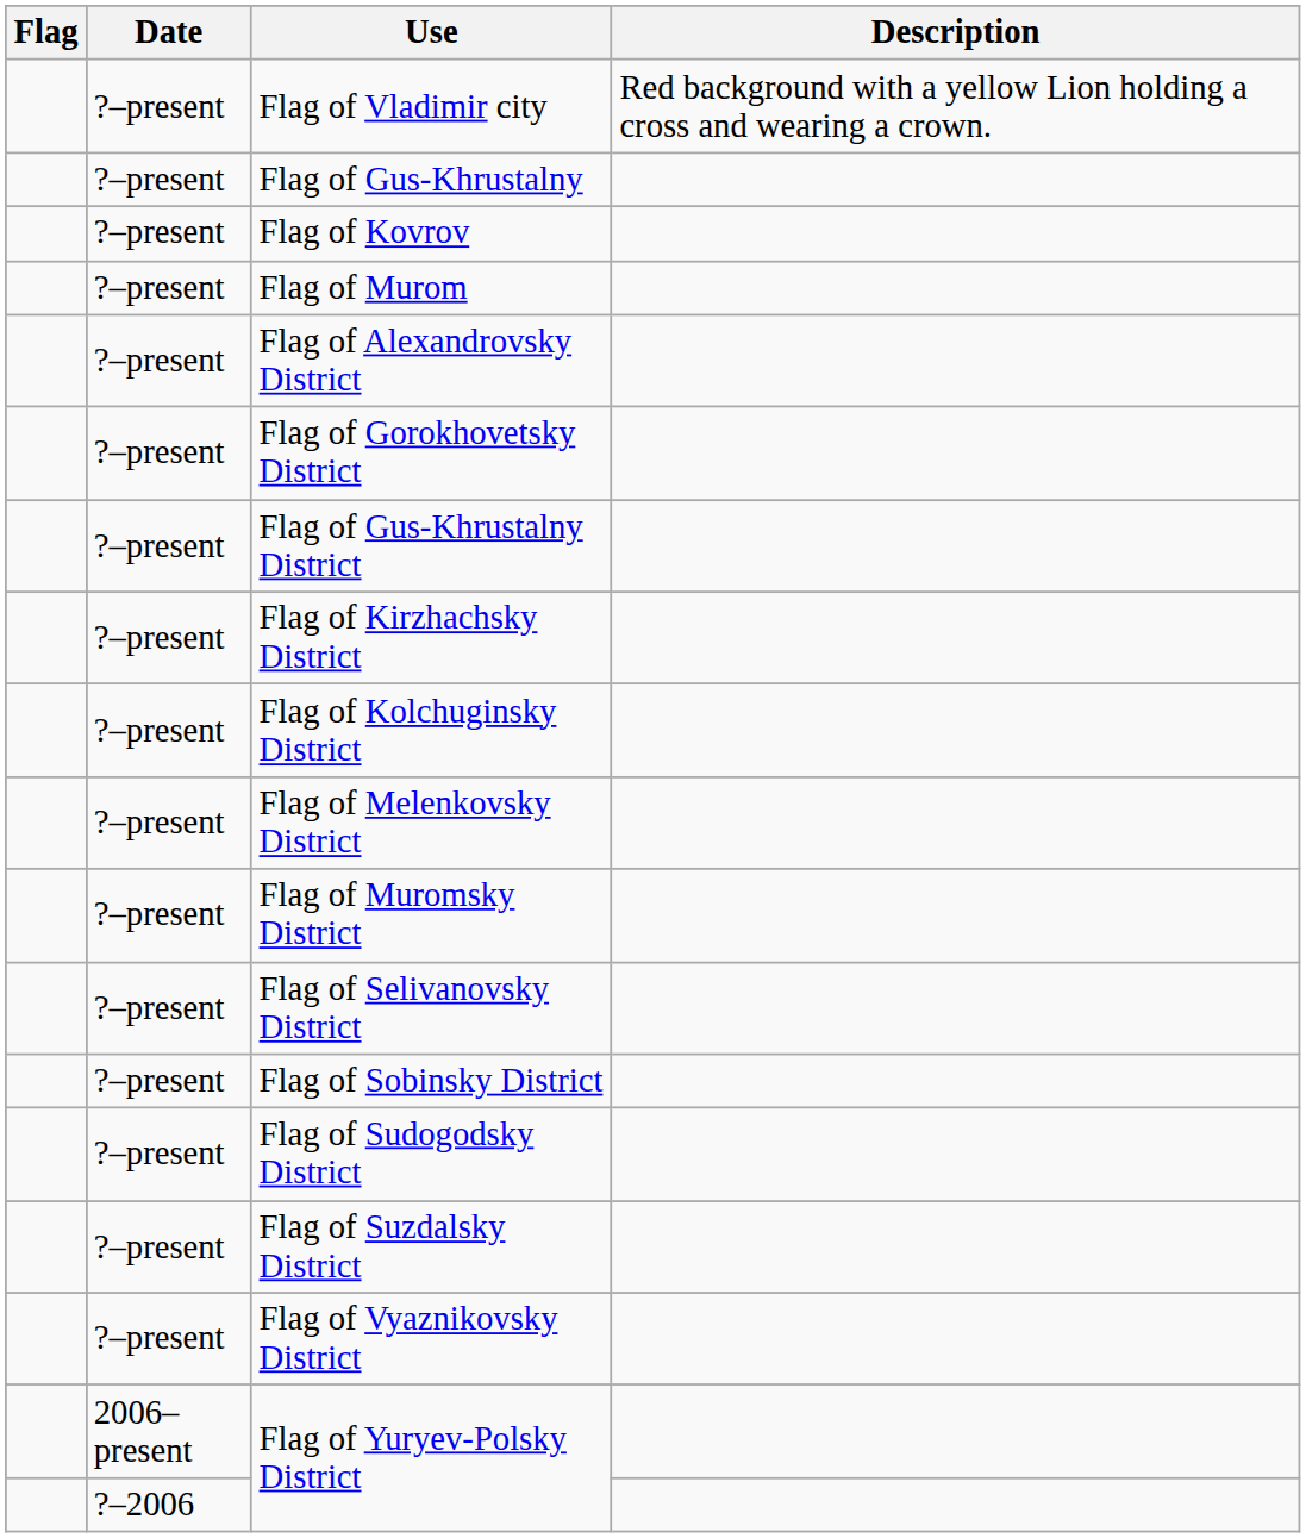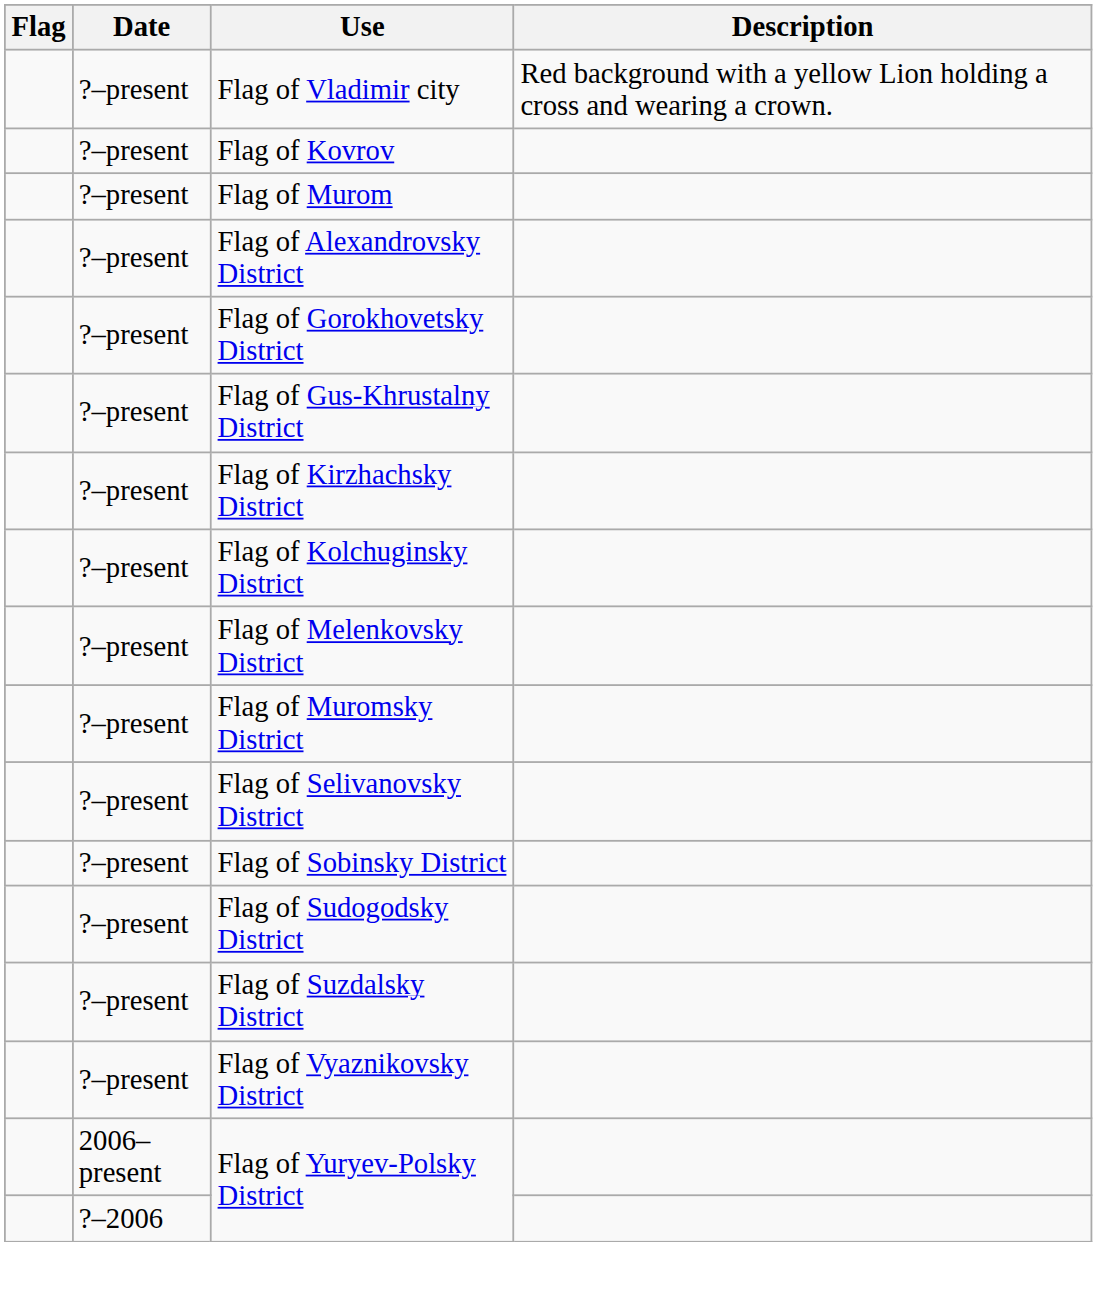- row: ?–present | Flag of Gus-Khrustalny
